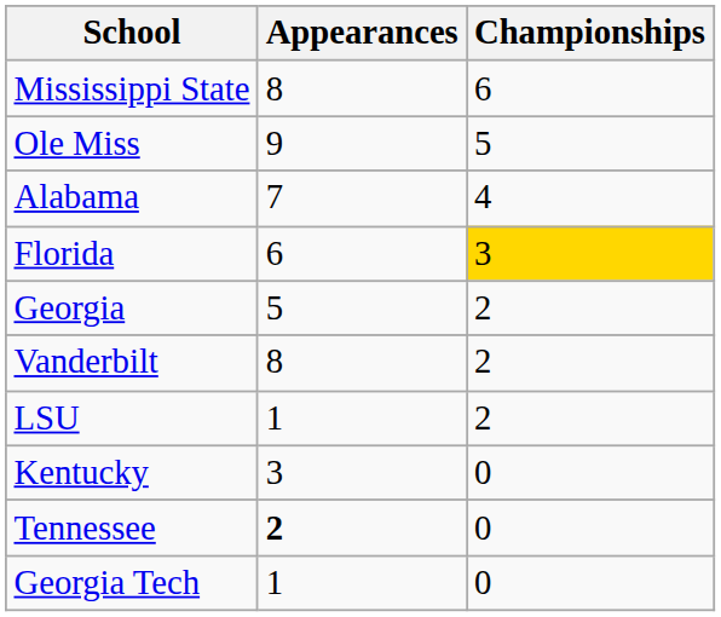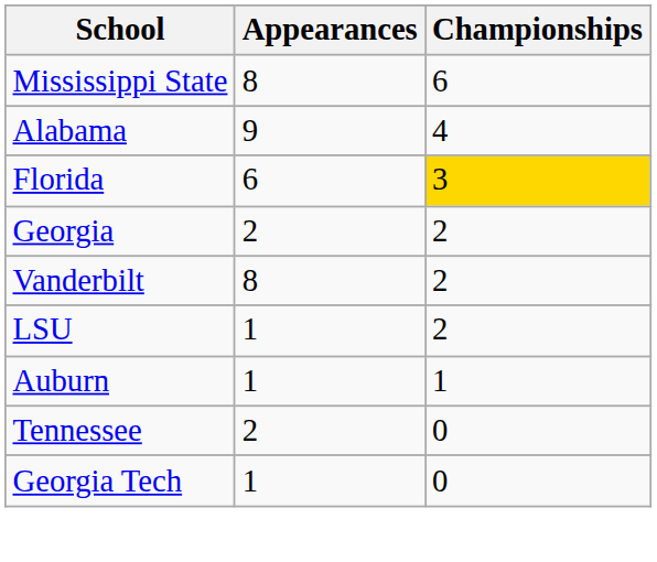- row: Ole Miss | 9 | 5
Alabama | Appearances: 7 -> 9
Georgia | Appearances: 5 -> 2
+ row: Auburn | 1 | 1
- row: Kentucky | 3 | 0
Tennessee | Appearances: bold -> normal
